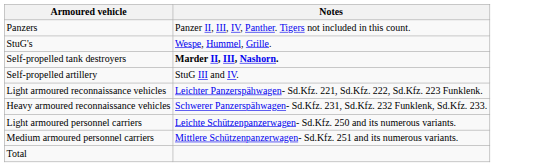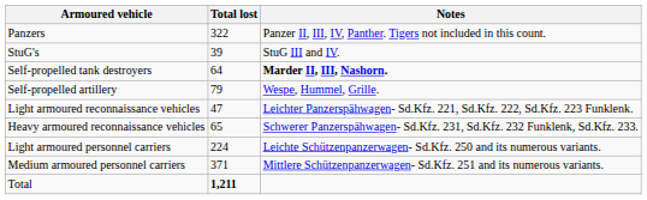+ column: Total lost | 322 | 39 | 64 | 79 | 47 | 65 | 224 | 371 | 1,211
StuG's | Notes: Wespe, Hummel, Grille. -> StuG III and IV.
Self-propelled artillery | Notes: StuG III and IV. -> Wespe, Hummel, Grille.
